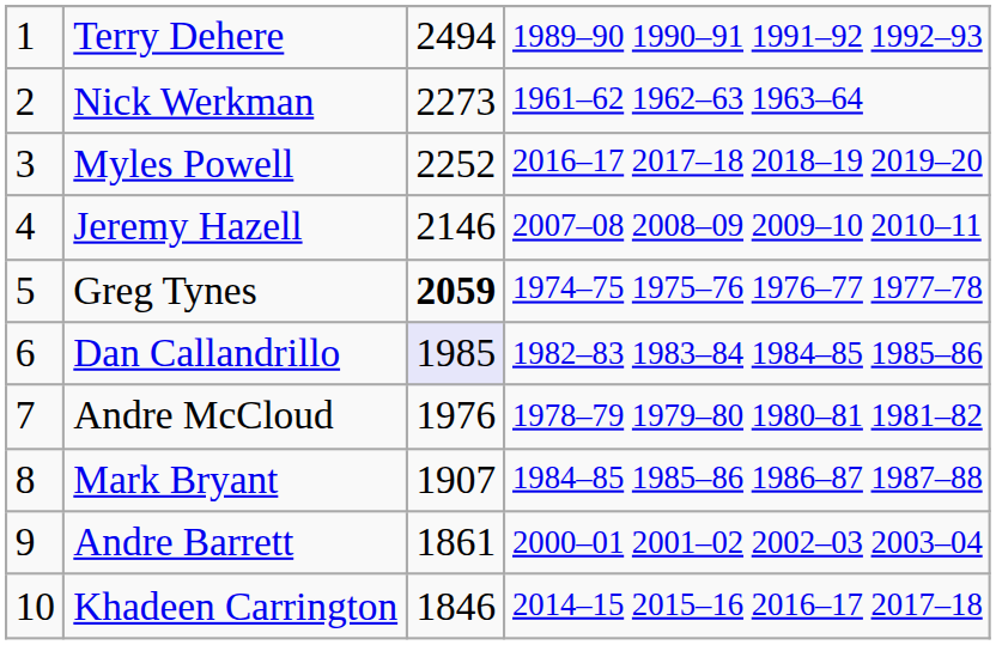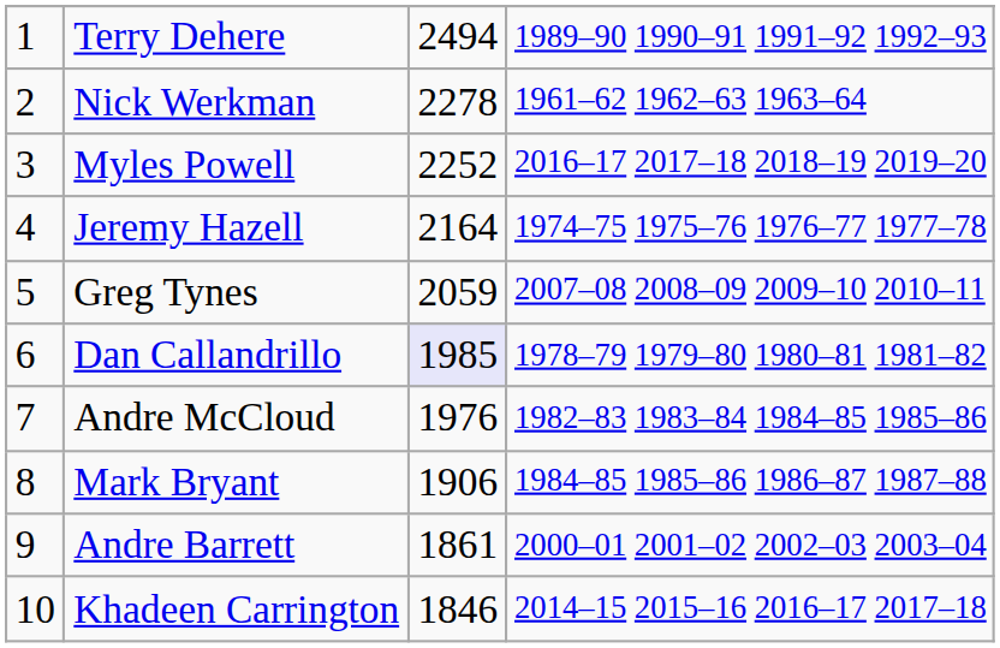Nick Werkman | column 3: 2273 -> 2278
Jeremy Hazell | column 3: 2146 -> 2164
Jeremy Hazell | column 4: 2007–08 2008–09 2009–10 2010–11 -> 1974–75 1975–76 1976–77 1977–78
Greg Tynes | column 3: bold -> normal
Greg Tynes | column 4: 1974–75 1975–76 1976–77 1977–78 -> 2007–08 2008–09 2009–10 2010–11
Dan Callandrillo | column 4: 1982–83 1983–84 1984–85 1985–86 -> 1978–79 1979–80 1980–81 1981–82
Andre McCloud | column 4: 1978–79 1979–80 1980–81 1981–82 -> 1982–83 1983–84 1984–85 1985–86
Mark Bryant | column 3: 1907 -> 1906
